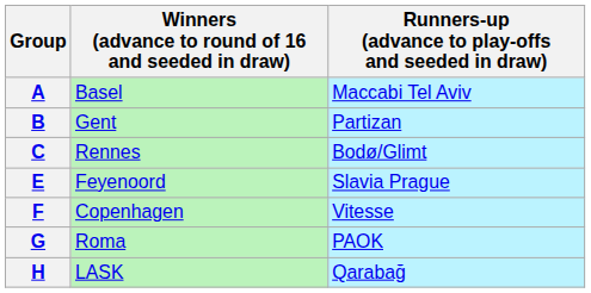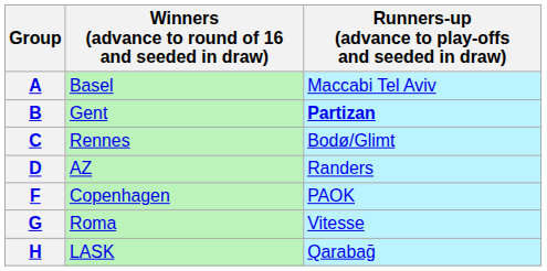B | Runners-up (advance to play-offs and seeded in draw): normal -> bold
+ row: D | AZ | Randers
- row: E | Feyenoord | Slavia Prague
F | Runners-up (advance to play-offs and seeded in draw): Vitesse -> PAOK
G | Runners-up (advance to play-offs and seeded in draw): PAOK -> Vitesse
